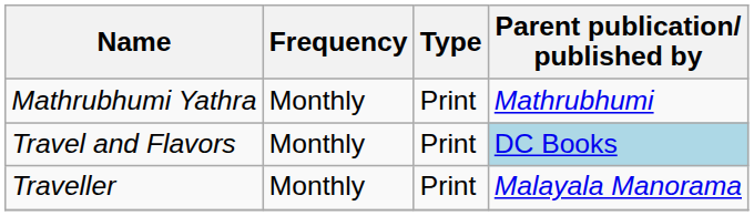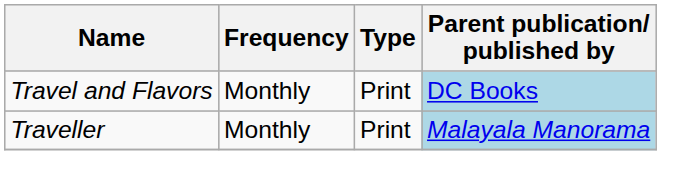- row: Mathrubhumi Yathra | Monthly | Print | Mathrubhumi
Traveller | Parent publication/ published by: no background -> lightblue background
